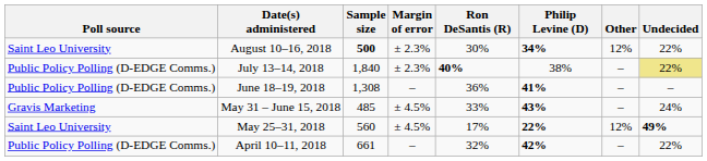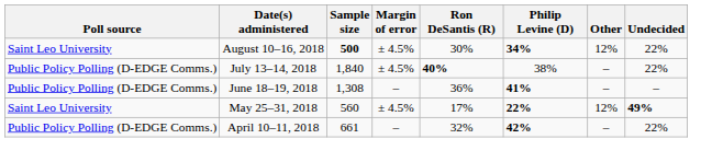August 10–16, 2018 | Margin of error: ± 2.3% -> ± 4.5%
July 13–14, 2018 | Margin of error: ± 2.3% -> ± 4.5%
July 13–14, 2018 | Undecided: khaki background -> no background
- row: Gravis Marketing | May 31 – June 15, 2018 | 485 | ± 4.5% | 33% | 43% | – | 24%
